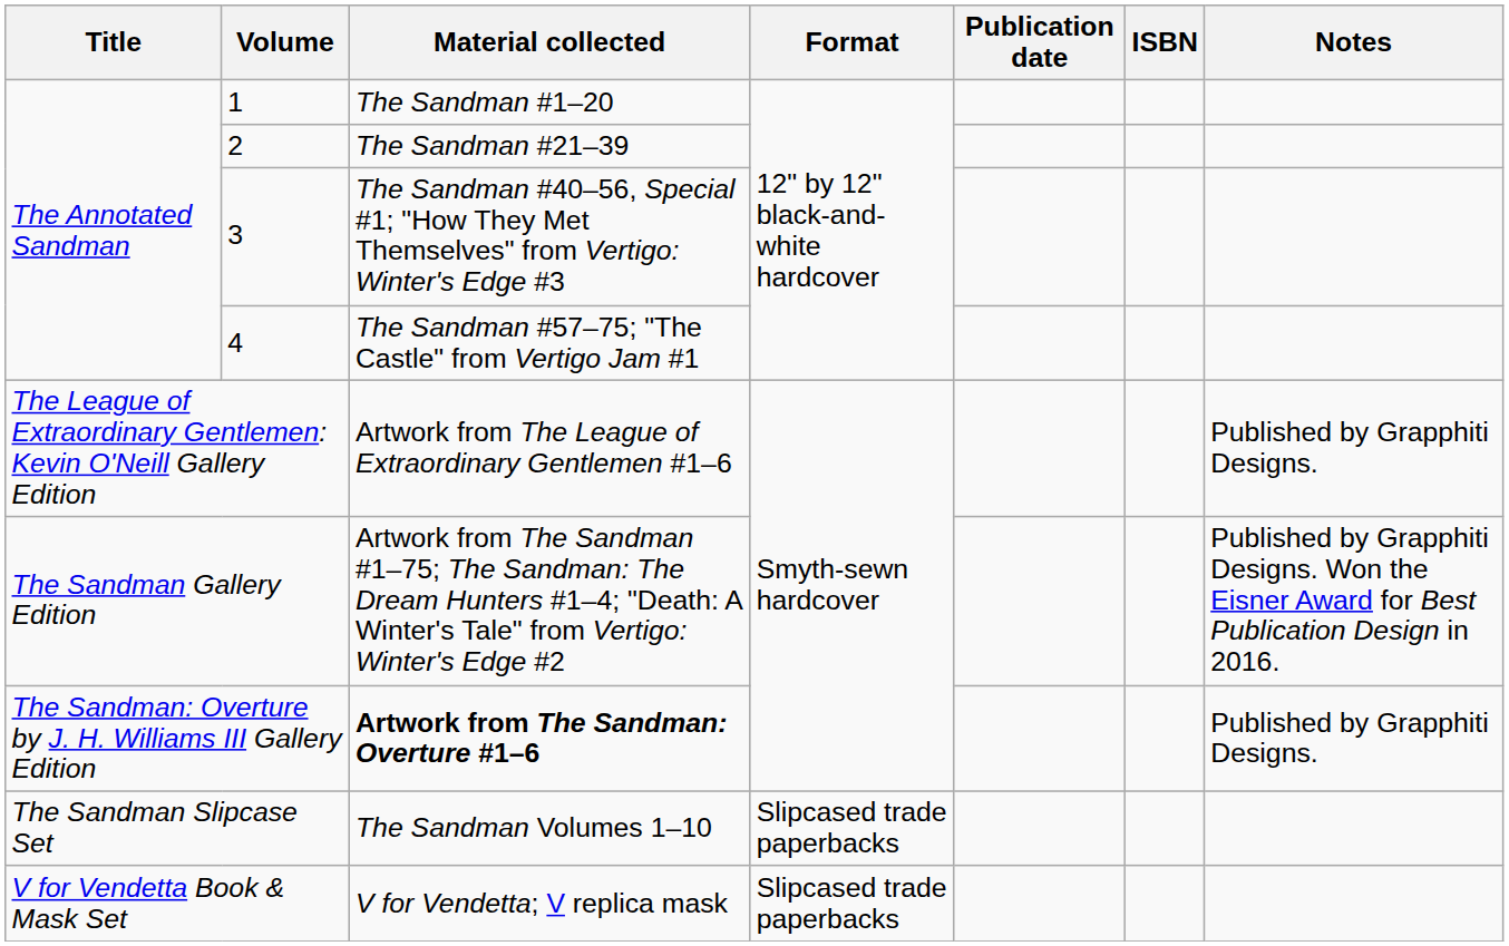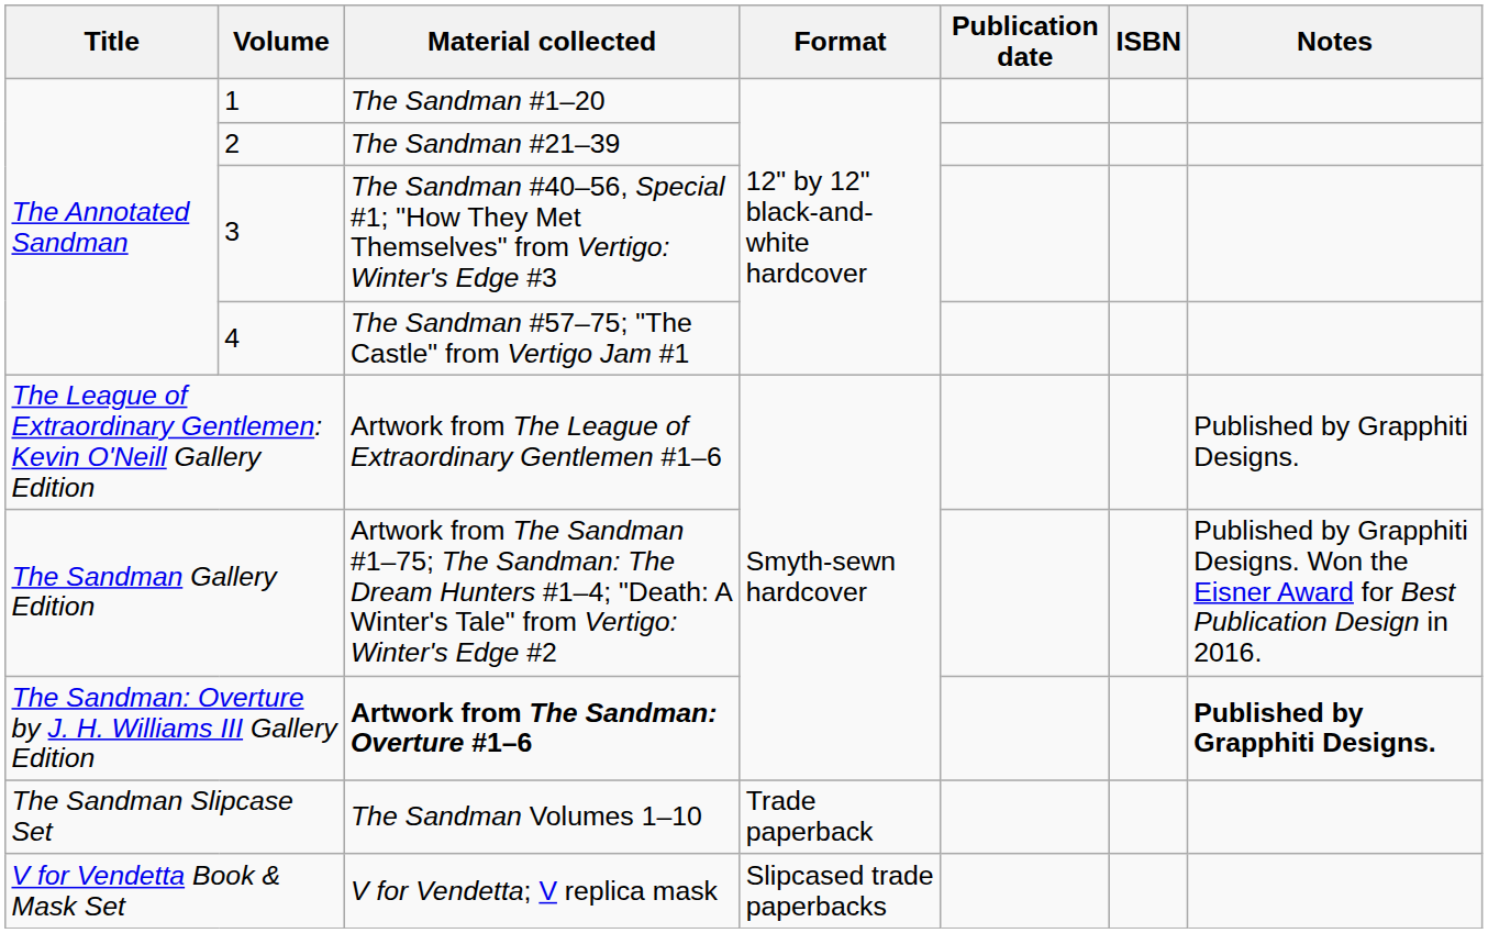The Sandman: Overture by J. H. Williams III Gallery Edition | Notes: normal -> bold
The Sandman Slipcase Set | Format: Slipcased trade paperbacks -> Trade paperback
